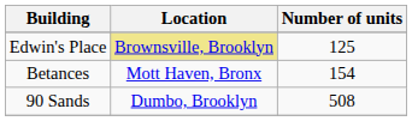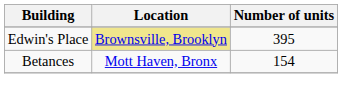Edwin's Place | Number of units: 125 -> 395
- row: 90 Sands | Dumbo, Brooklyn | 508
